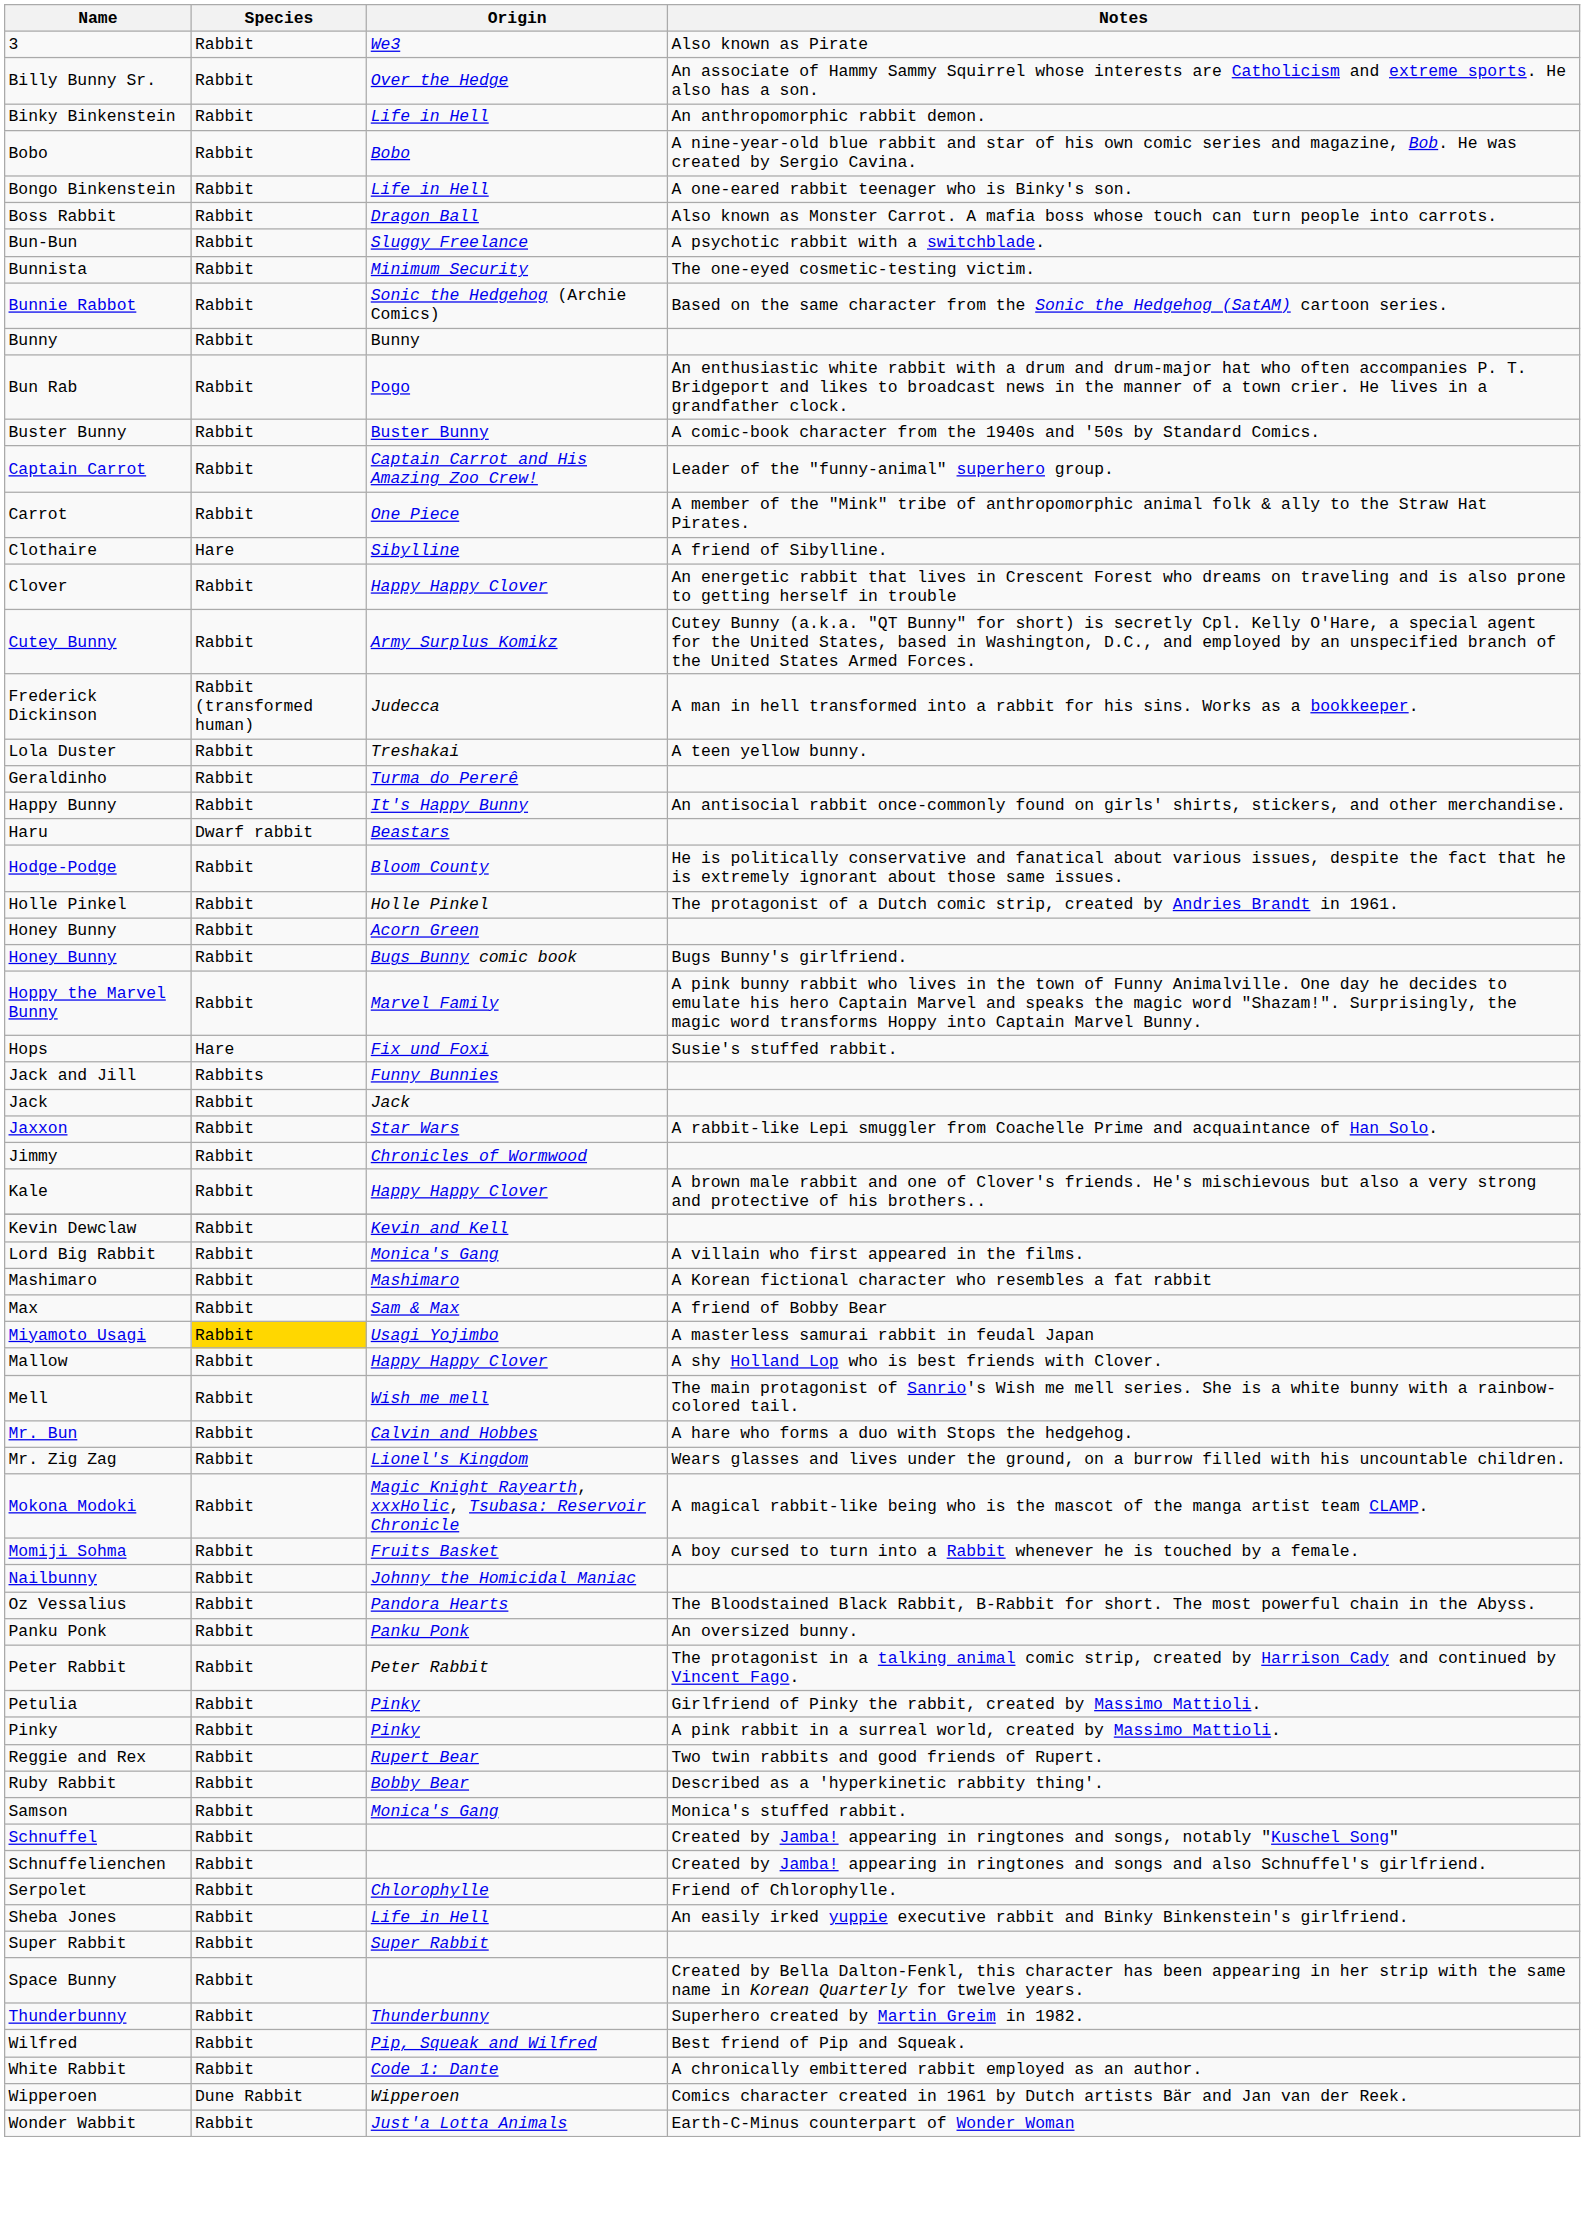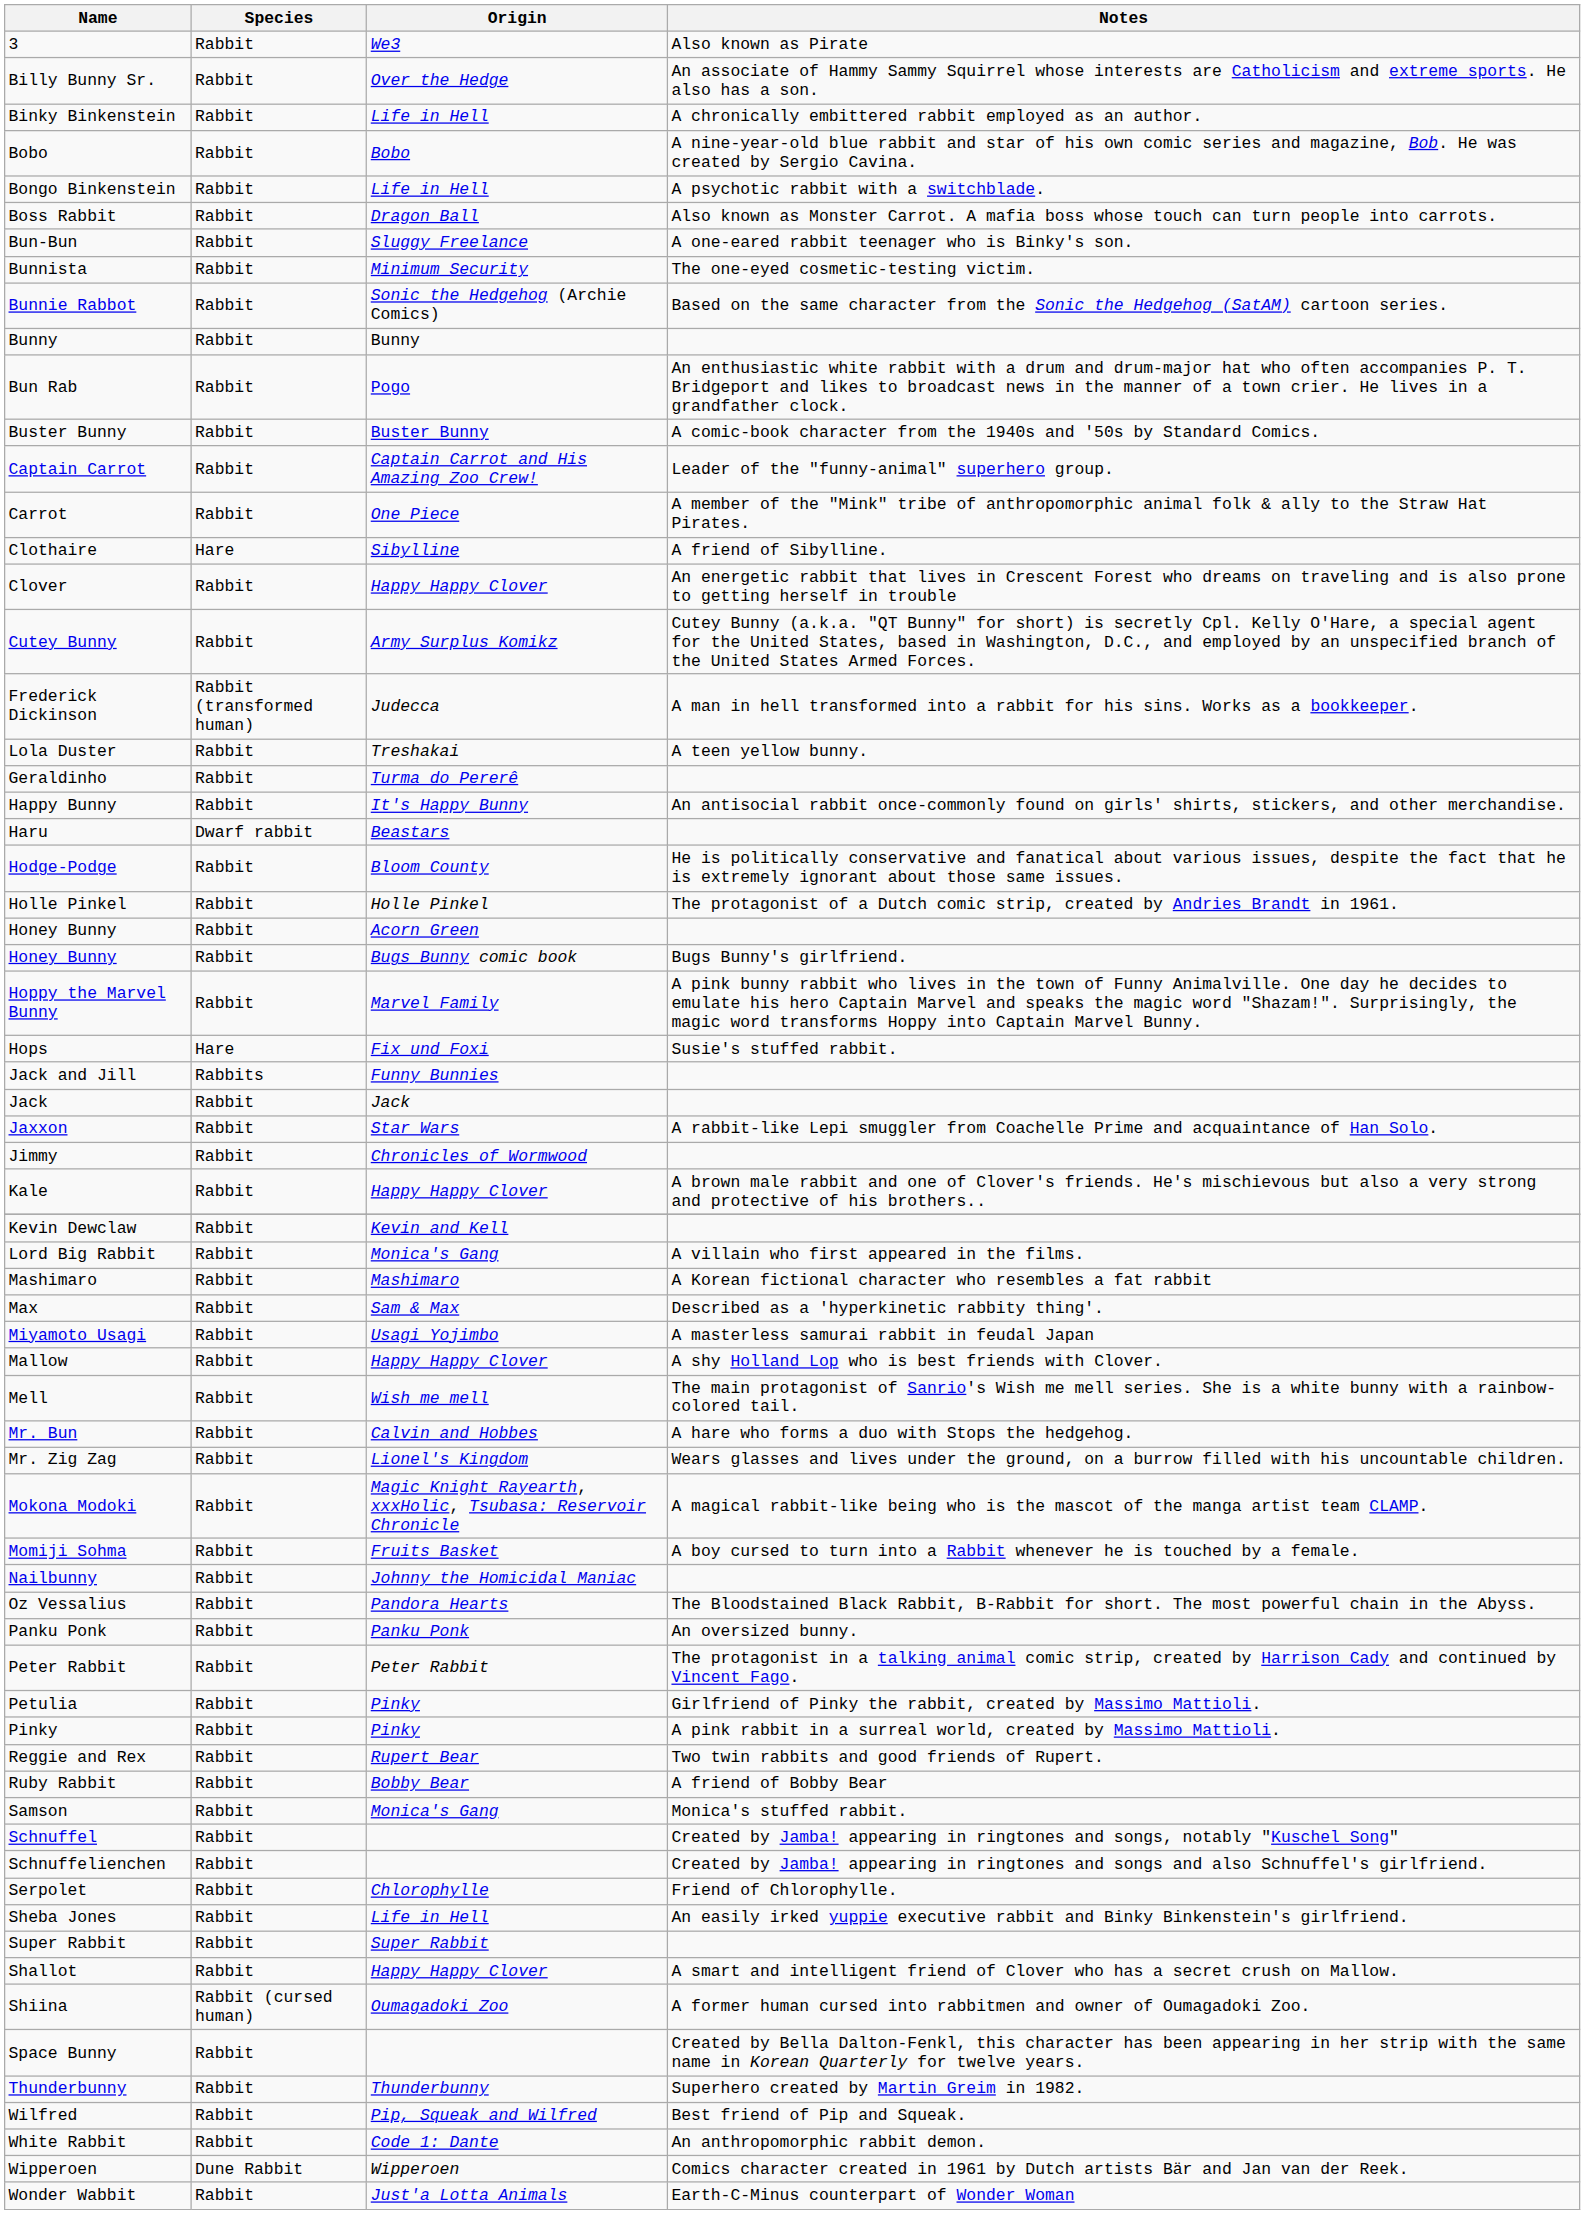Binky Binkenstein | Notes: An anthropomorphic rabbit demon. -> A chronically embittered rabbit employed as an author.
Bongo Binkenstein | Notes: A one-eared rabbit teenager who is Binky's son. -> A psychotic rabbit with a switchblade.
Bun-Bun | Notes: A psychotic rabbit with a switchblade. -> A one-eared rabbit teenager who is Binky's son.
Max | Notes: A friend of Bobby Bear -> Described as a 'hyperkinetic rabbity thing'.
Miyamoto Usagi | Species: gold background -> no background
Ruby Rabbit | Notes: Described as a 'hyperkinetic rabbity thing'. -> A friend of Bobby Bear
+ row: Shallot | Rabbit | Happy Happy Clover | A smart and intelligent friend of Clover who has a secret crush on Mallow.
+ row: Shiina | Rabbit (cursed human) | Oumagadoki Zoo | A former human cursed into rabbitmen and owner of Oumagadoki Zoo.
White Rabbit | Notes: A chronically embittered rabbit employed as an author. -> An anthropomorphic rabbit demon.
